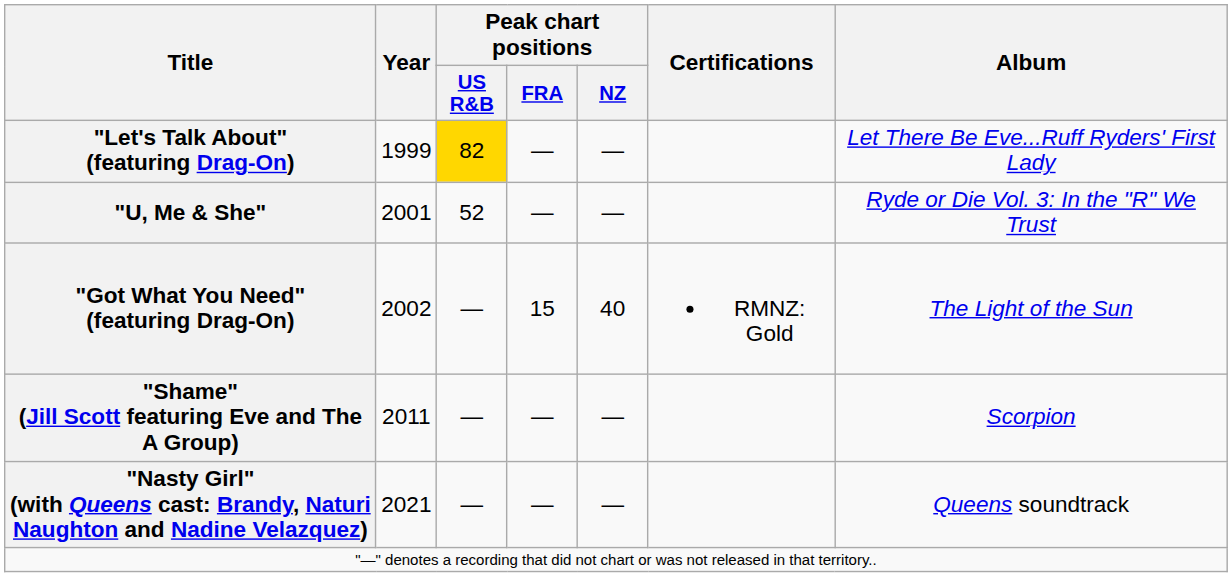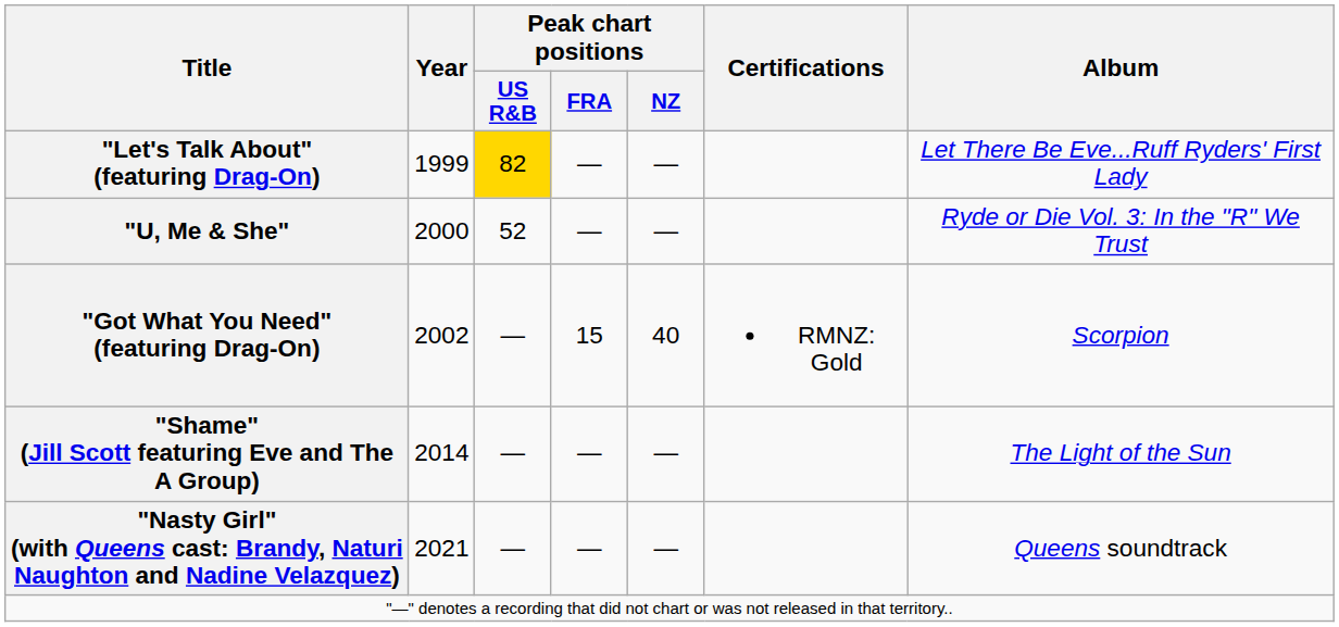"U, Me & She" | Year: 2001 -> 2000
"Got What You Need" (featuring Drag-On) | Album: The Light of the Sun -> Scorpion
"Shame" (Jill Scott featuring Eve and The A Group) | Year: 2011 -> 2014
"Shame" (Jill Scott featuring Eve and The A Group) | Album: Scorpion -> The Light of the Sun
